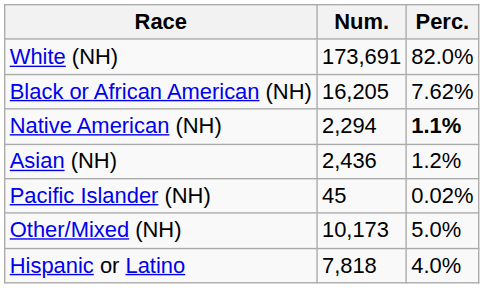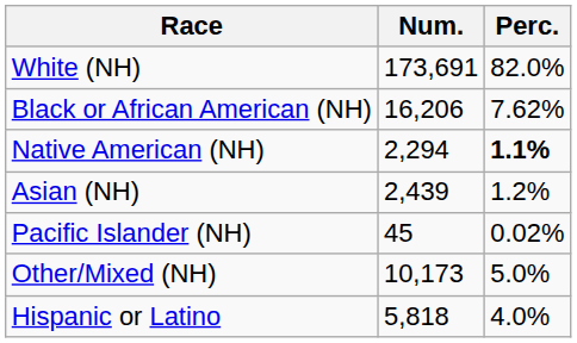Black or African American (NH) | Num.: 16,205 -> 16,206
Asian (NH) | Num.: 2,436 -> 2,439
Hispanic or Latino | Num.: 7,818 -> 5,818
